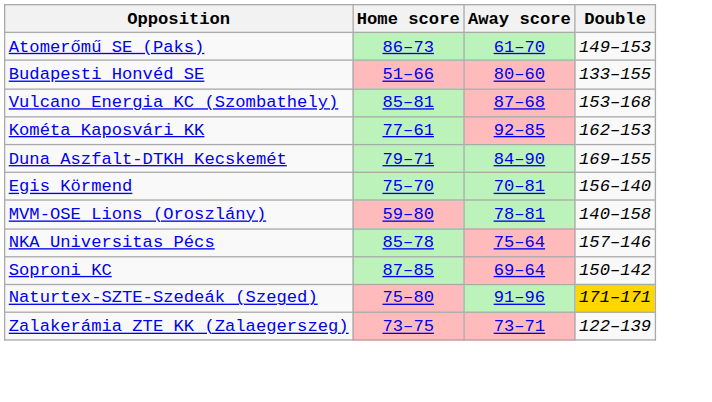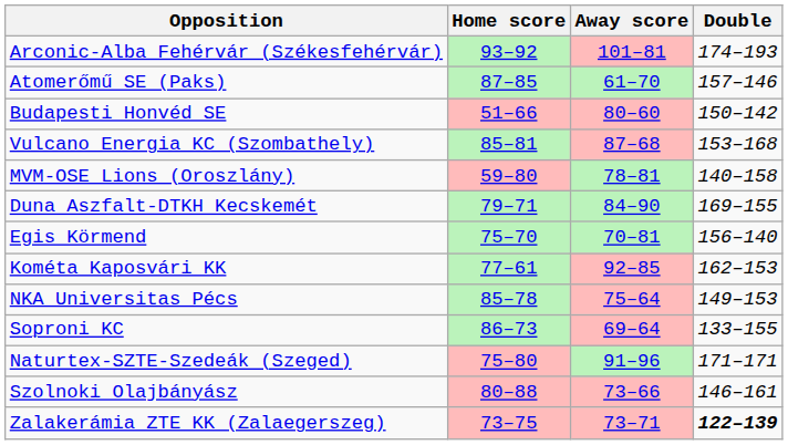+ row: Arconic-Alba Fehérvár (Székesfehérvár) | 93–92 | 101–81 | 174–193
Atomerőmű SE (Paks) | Home score: 86–73 -> 87–85
Atomerőmű SE (Paks) | Double: 149–153 -> 157–146
Budapesti Honvéd SE | Double: 133–155 -> 150–142
rows swapped: Kométa Kaposvári KK <-> MVM-OSE Lions (Oroszlány)
NKA Universitas Pécs | Double: 157–146 -> 149–153
Soproni KC | Home score: 87–85 -> 86–73
Soproni KC | Double: 150–142 -> 133–155
Naturtex-SZTE-Szedeák (Szeged) | Double: gold background -> no background
+ row: Szolnoki Olajbányász | 80–88 | 73–66 | 146–161
Zalakerámia ZTE KK (Zalaegerszeg) | Double: normal -> bold
